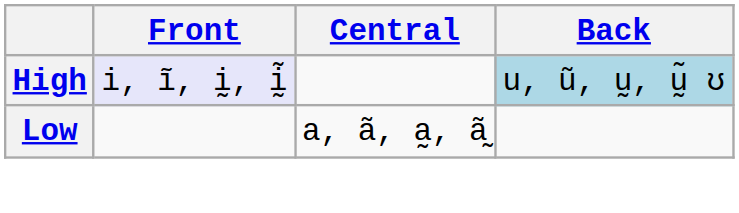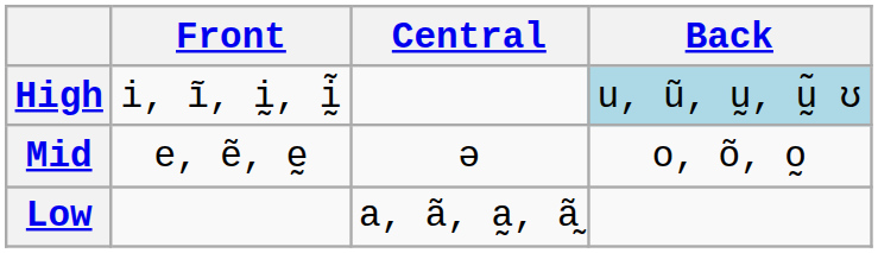High | Front: lavender background -> no background
+ row: Mid | e, ẽ, ḛ | ə | o, õ, o̰
